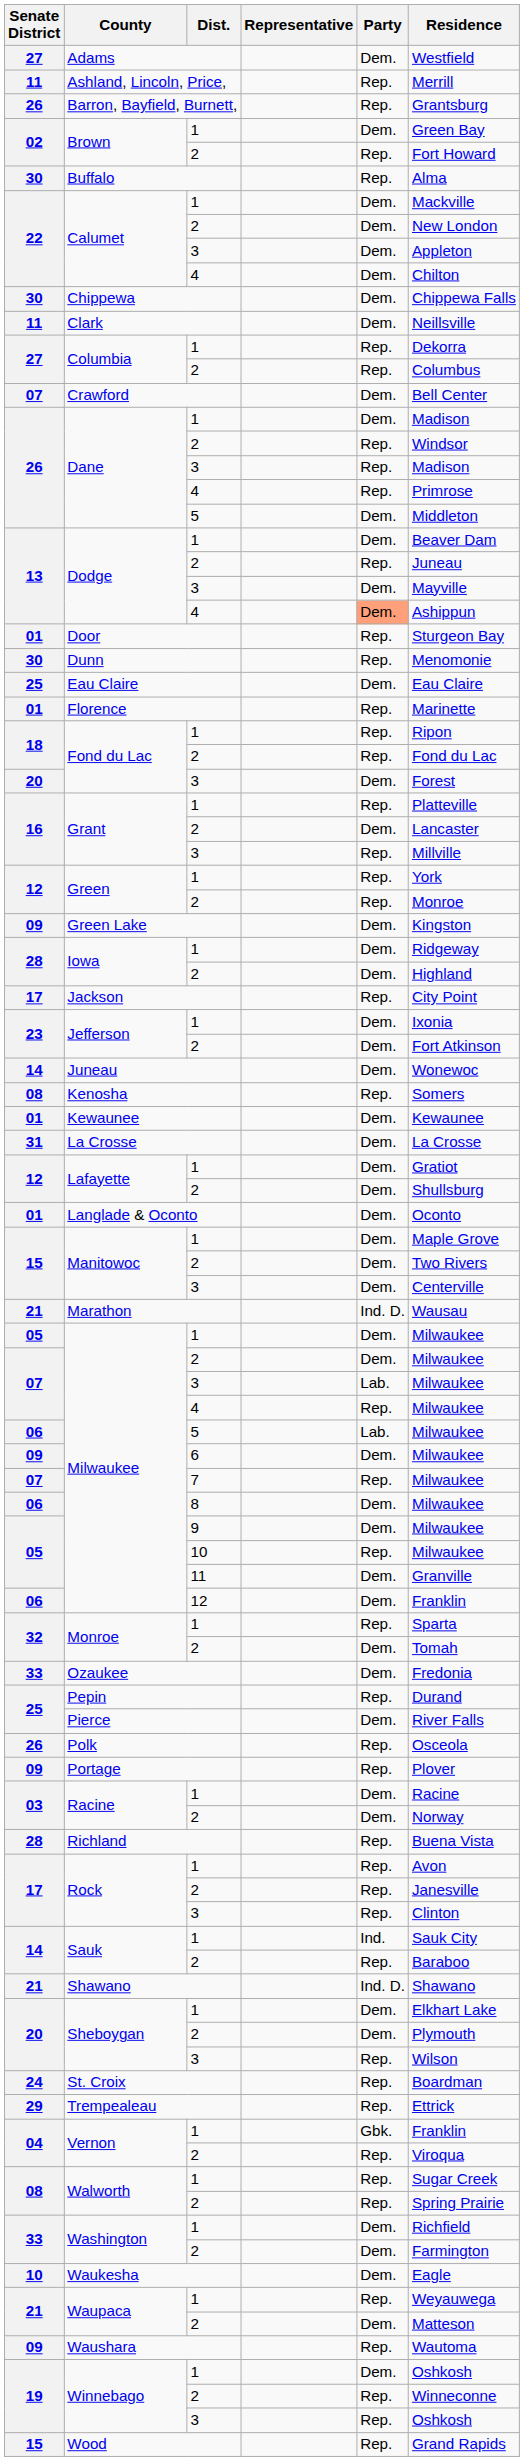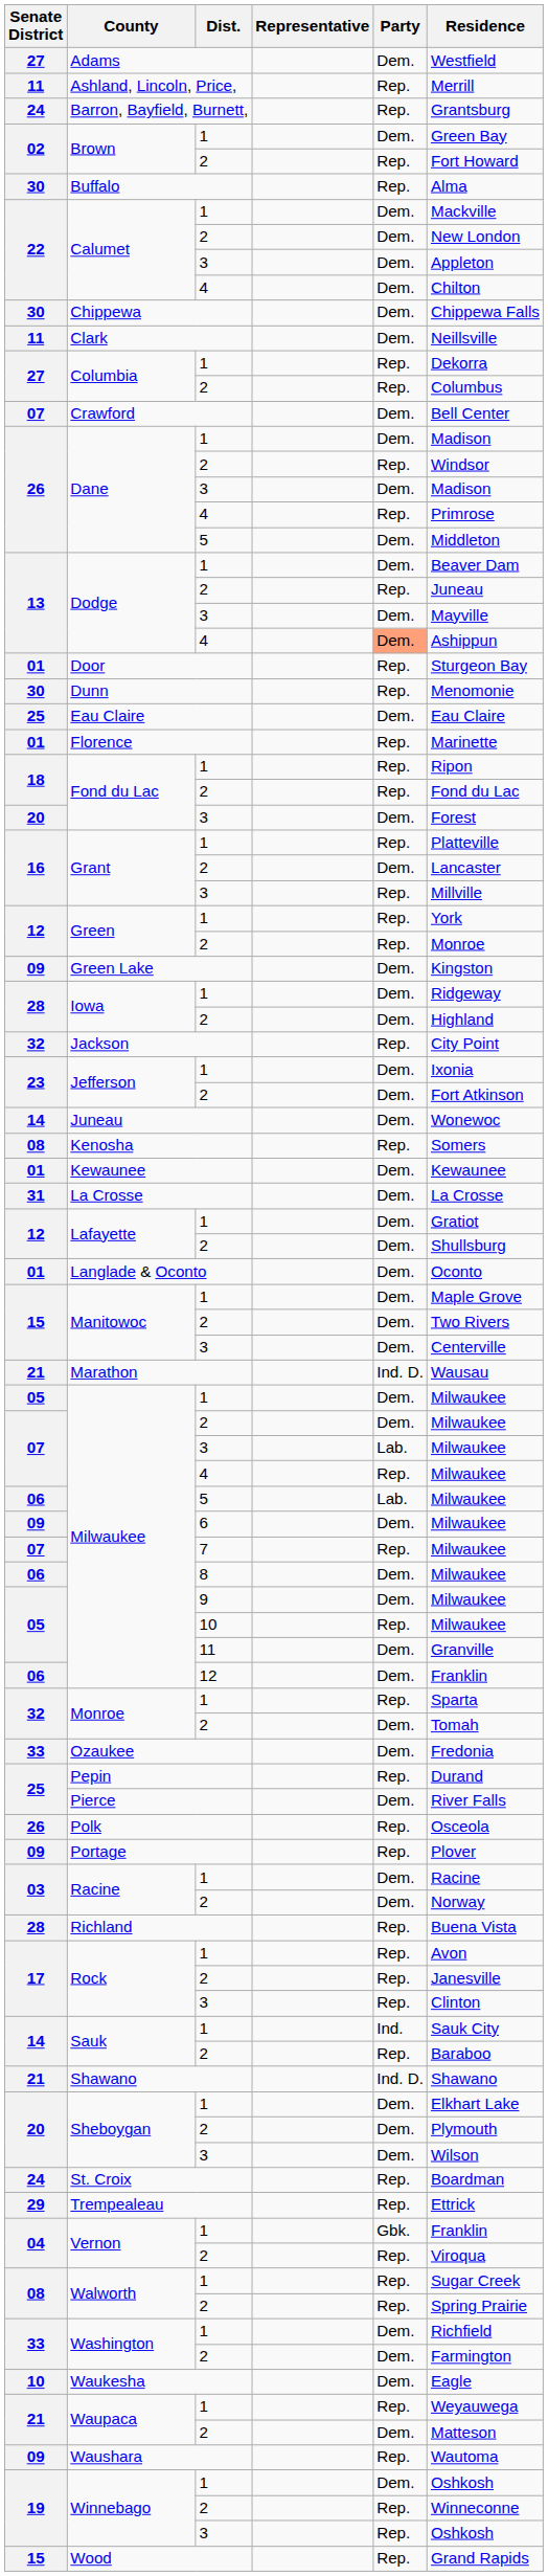Barron, Bayfield, Burnett, | Senate District: 26 -> 24
Dane / 3 | Party: Rep. -> Dem.
Jackson | Senate District: 17 -> 32
Sheboygan / 3 | Party: Rep. -> Dem.
